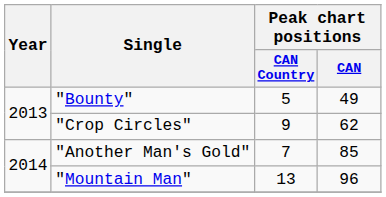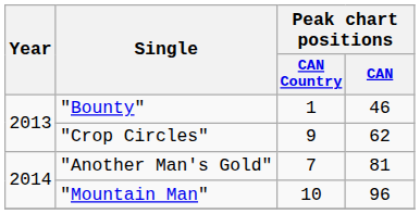"Bounty" | Peak chart positions / CAN Country: 5 -> 1
"Bounty" | Peak chart positions / CAN: 49 -> 46
"Another Man's Gold" | Peak chart positions / CAN: 85 -> 81
"Mountain Man" | Peak chart positions / CAN Country: 13 -> 10
